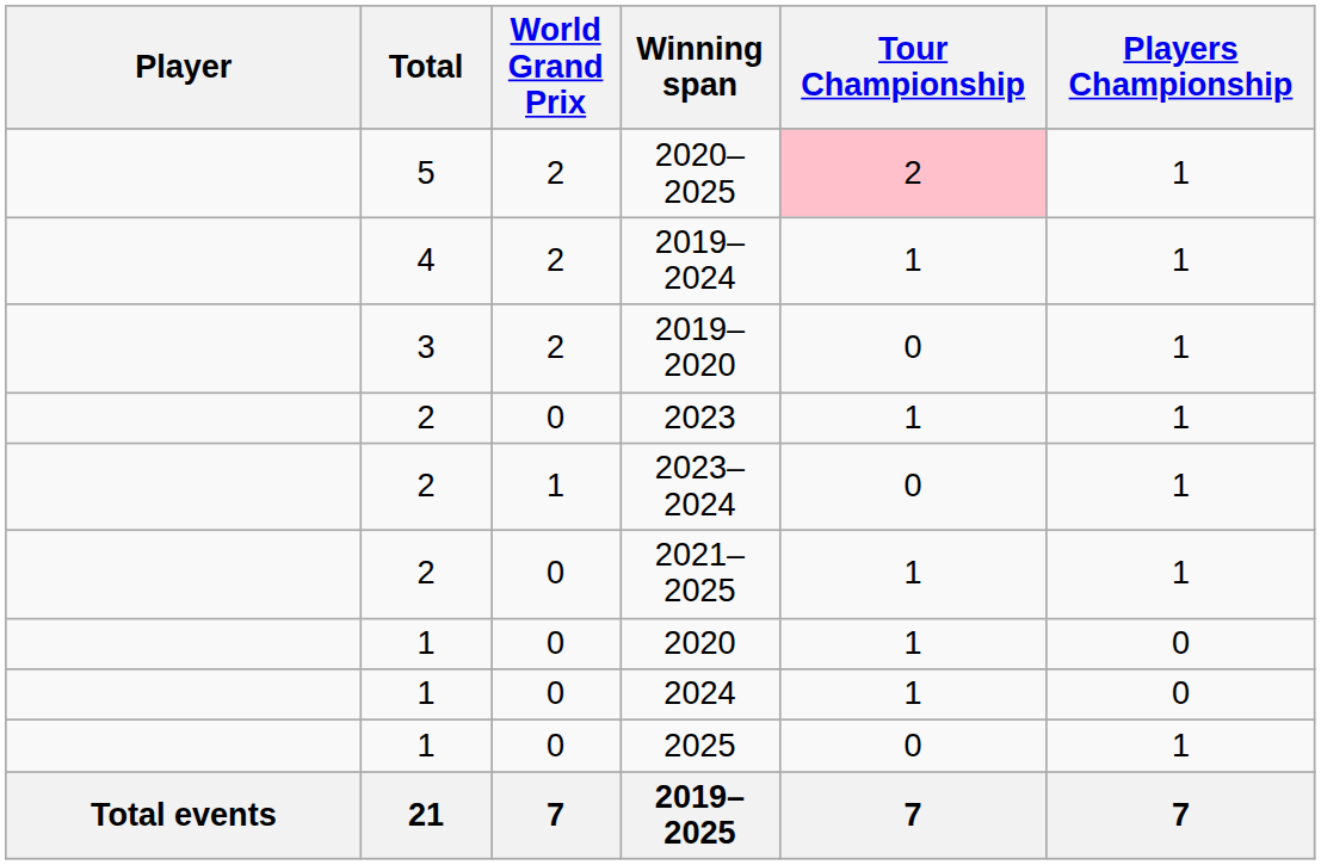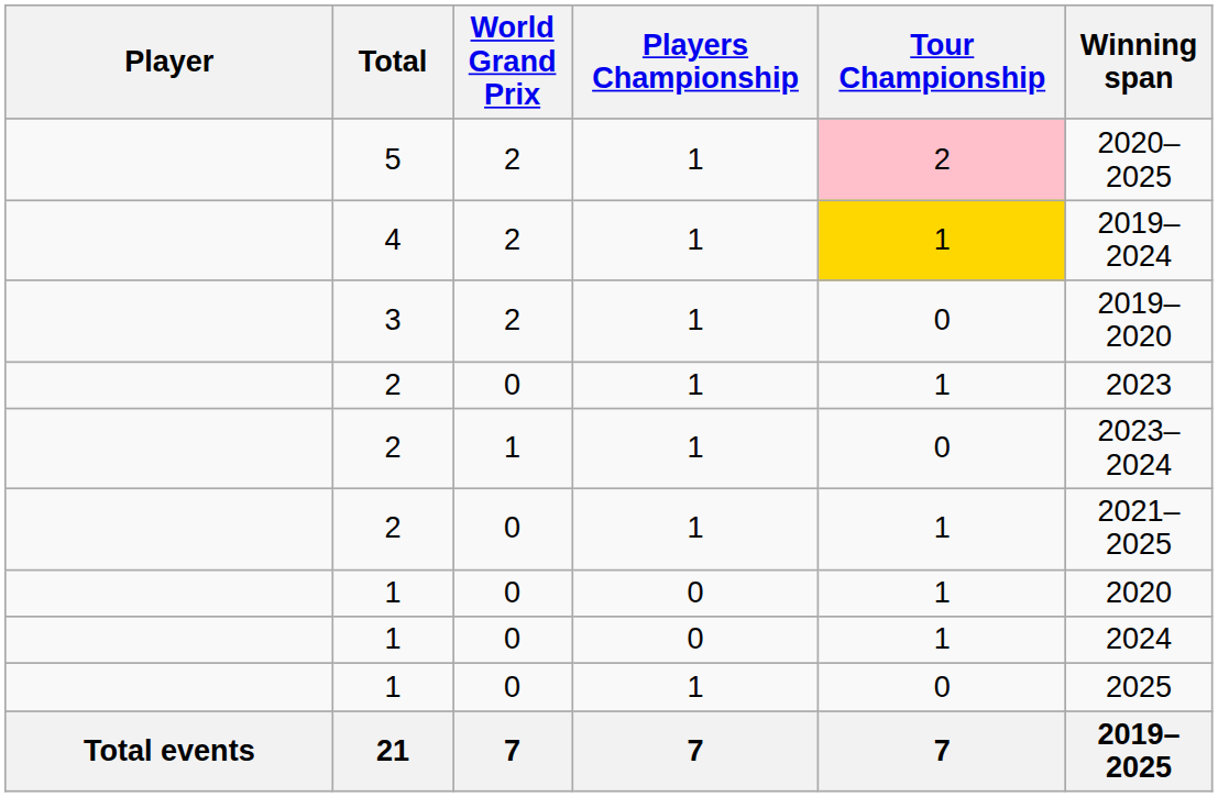columns swapped: Players Championship <-> Winning span
4 | Tour Championship: no background -> gold background
